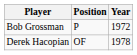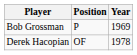Bob Grossman | Year: 1972 -> 1969
